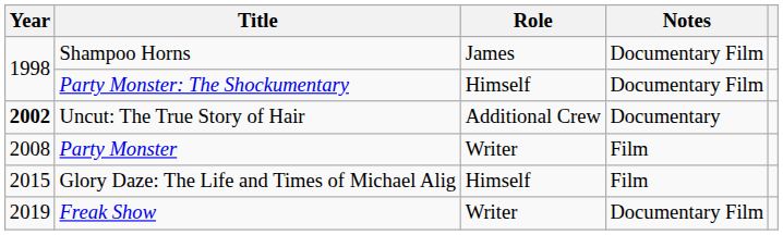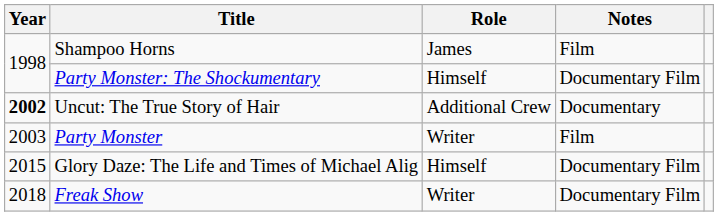Shampoo Horns | Notes: Documentary Film -> Film
Party Monster | Year: 2008 -> 2003
Glory Daze: The Life and Times of Michael Alig | Notes: Film -> Documentary Film
Freak Show | Year: 2019 -> 2018
